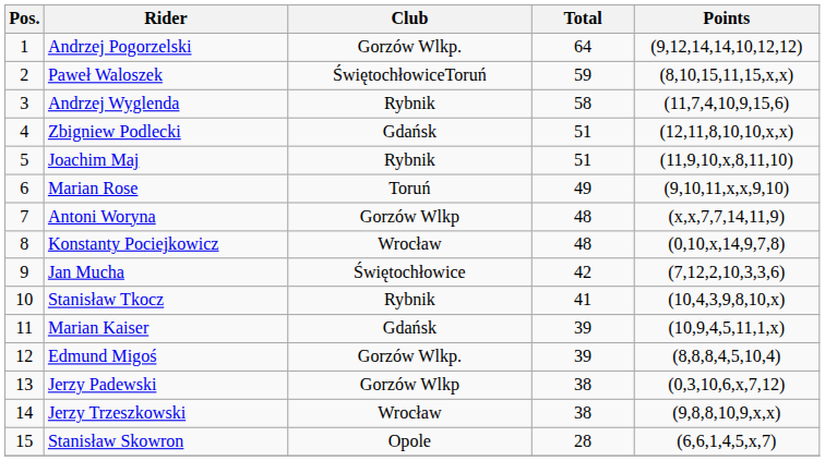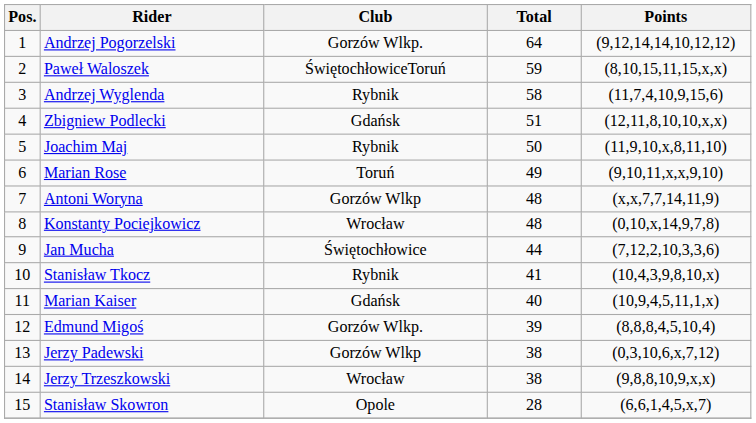Joachim Maj | Total: 51 -> 50
Jan Mucha | Total: 42 -> 44
Marian Kaiser | Total: 39 -> 40
